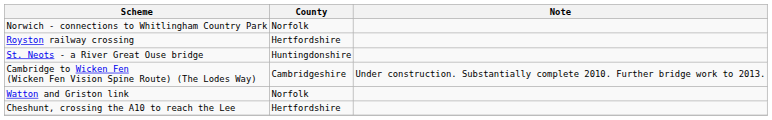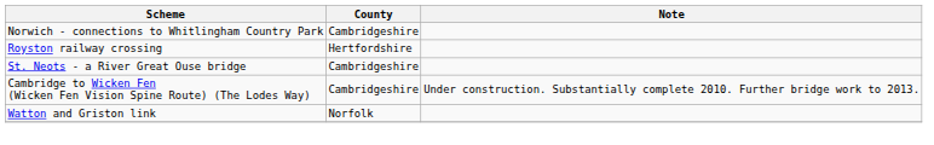Norwich - connections to Whitlingham Country Park | County: Norfolk -> Cambridgeshire
St. Neots - a River Great Ouse bridge | County: Huntingdonshire -> Cambridgeshire
- row: Cheshunt, crossing the A10 to reach the Lee | Hertfordshire
